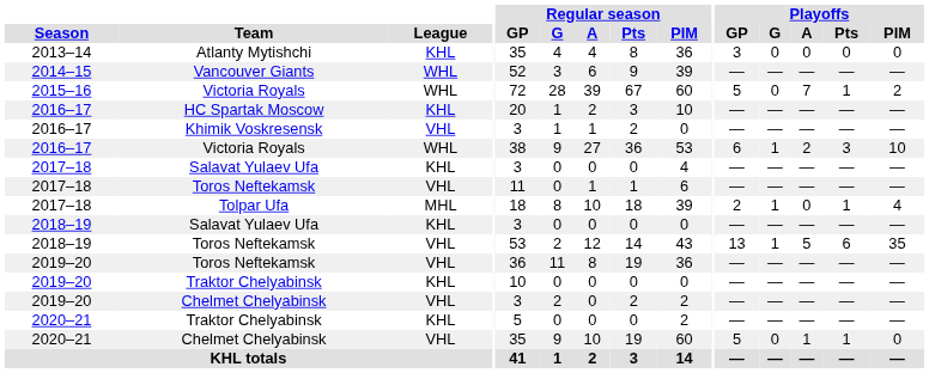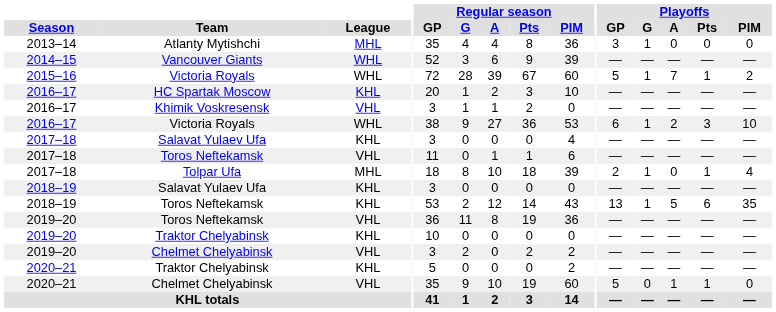Atlanty Mytishchi | League: KHL -> MHL
Atlanty Mytishchi | Playoffs / G: 0 -> 1
2015–16 / Victoria Royals | Playoffs / G: 0 -> 1
2018–19 / Toros Neftekamsk | League: VHL -> KHL
